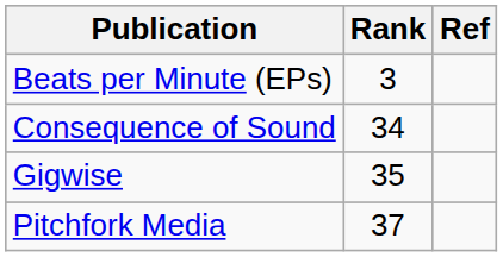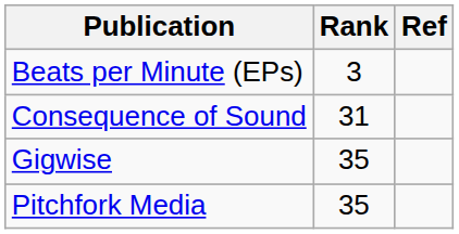Consequence of Sound | Rank: 34 -> 31
Pitchfork Media | Rank: 37 -> 35
